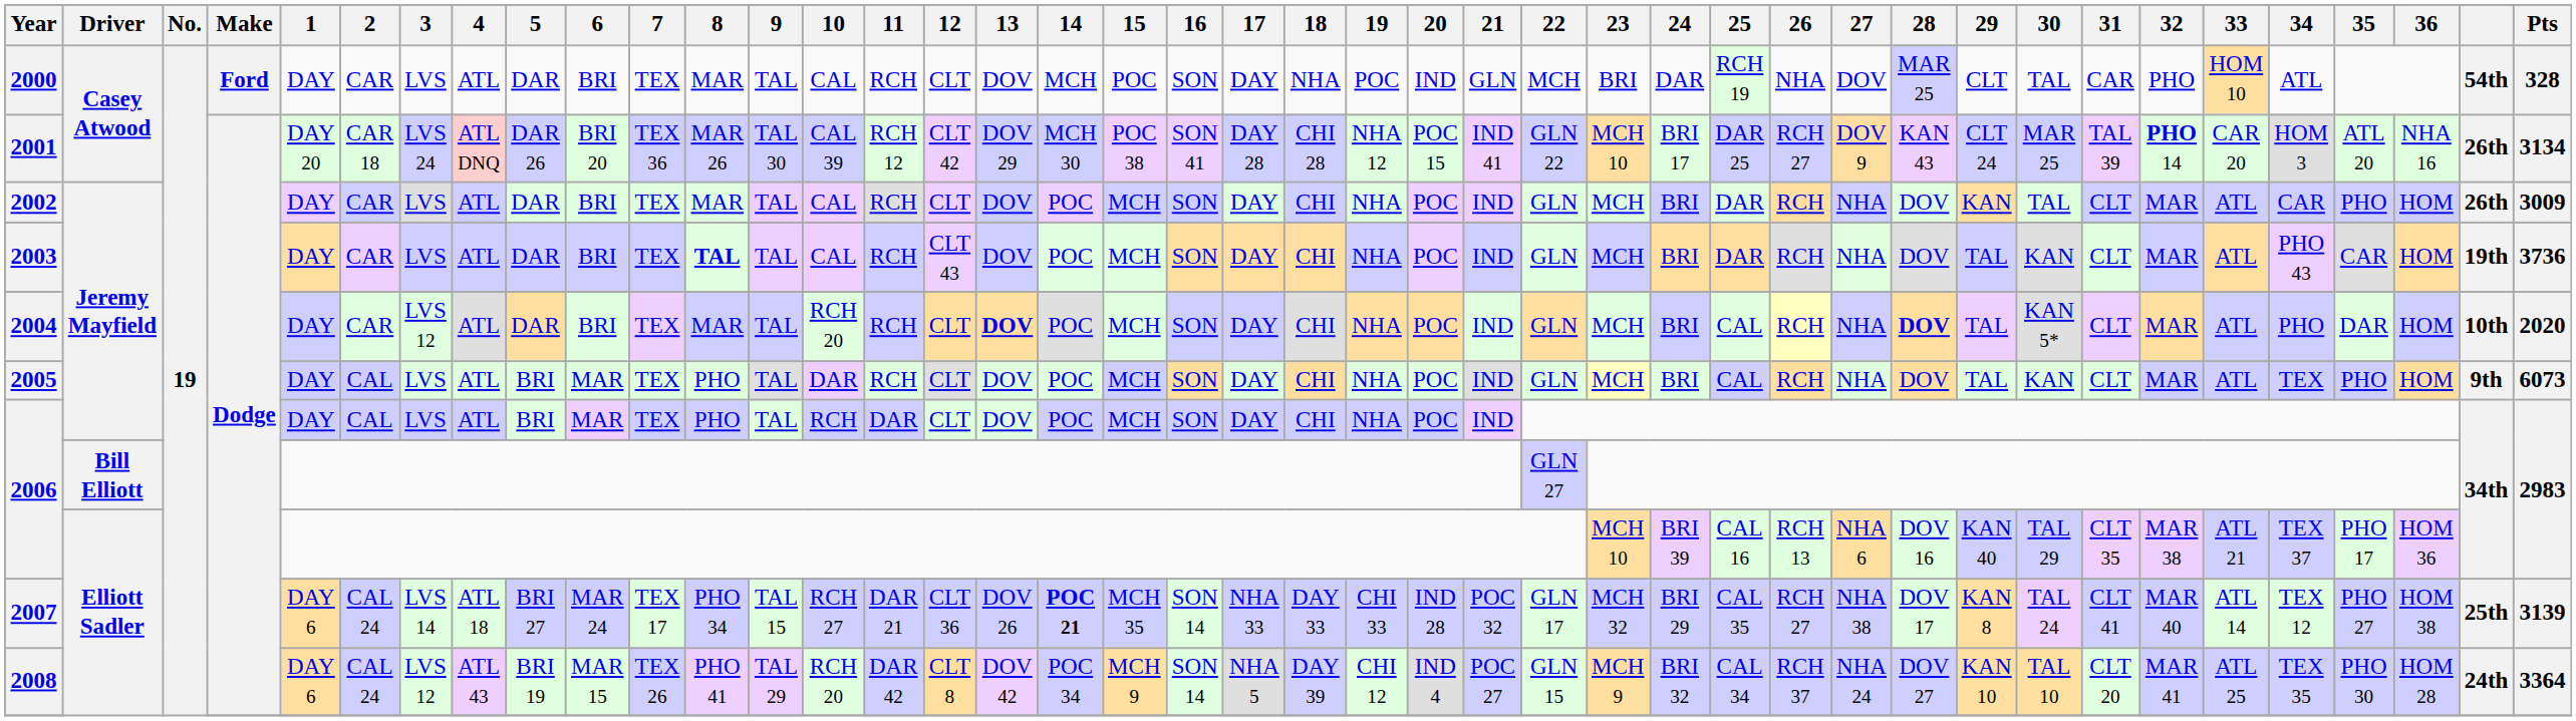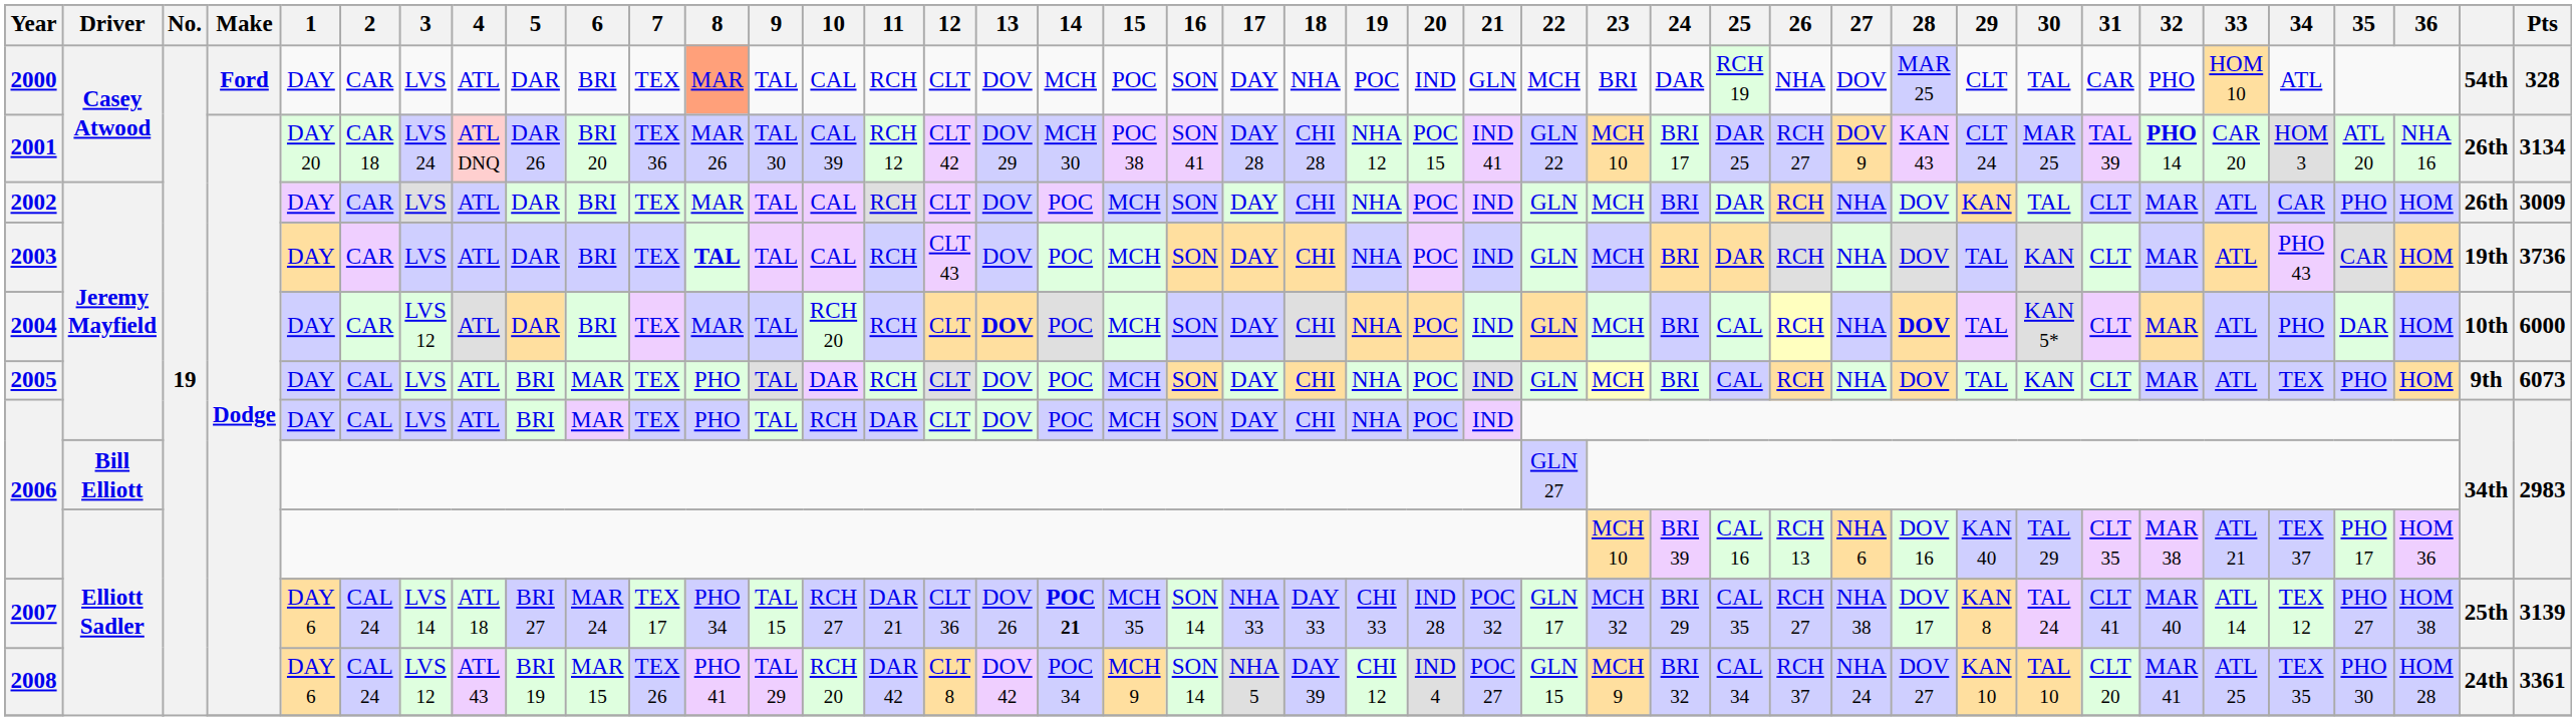2000 | 8: no background -> lightsalmon background
2004 | Pts: 2020 -> 6000
2008 | Pts: 3364 -> 3361
